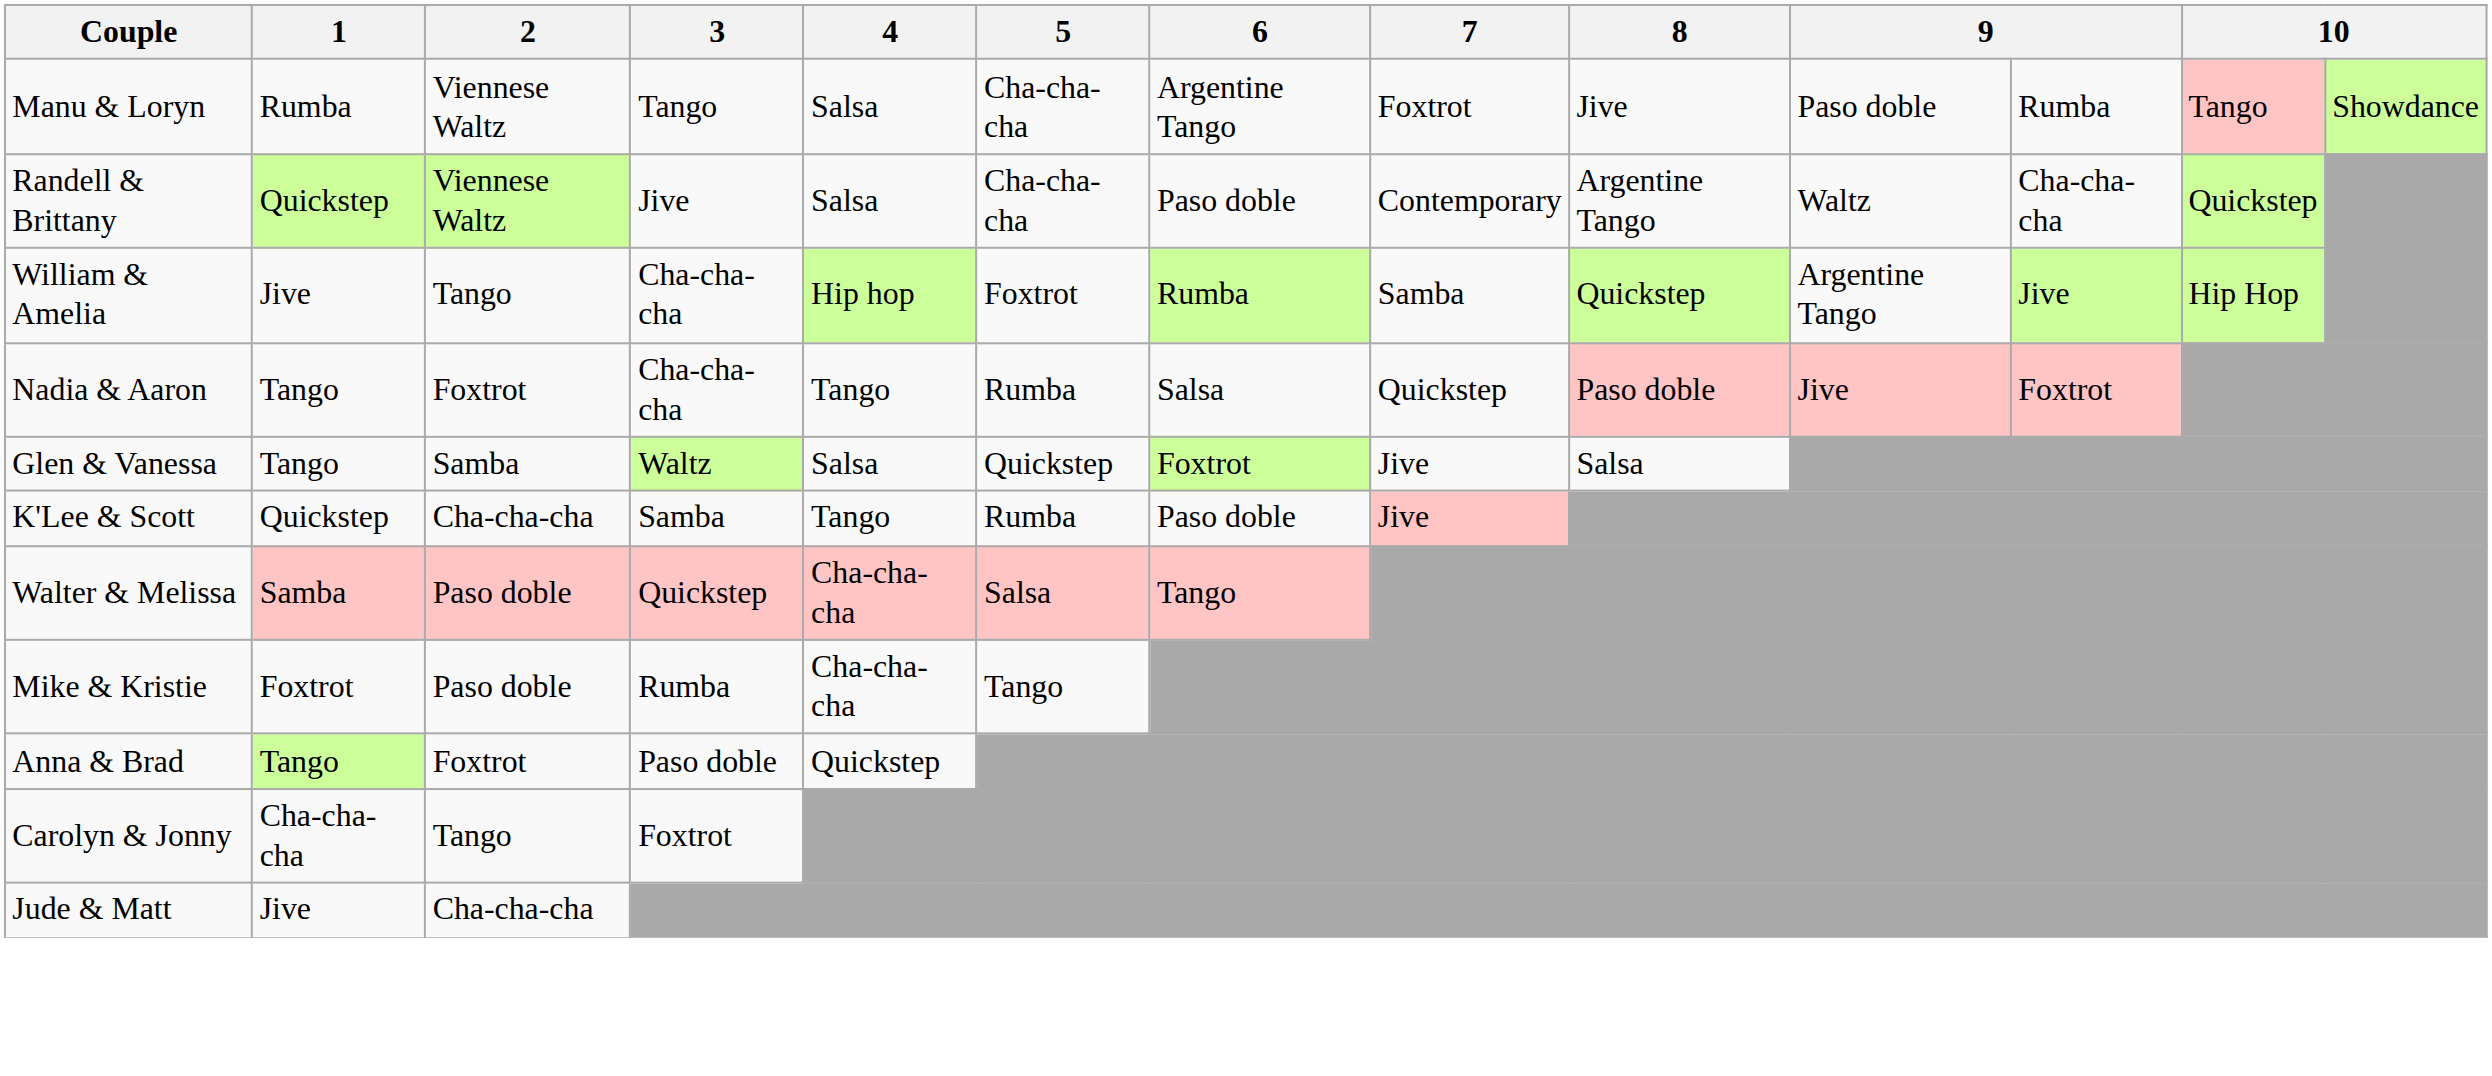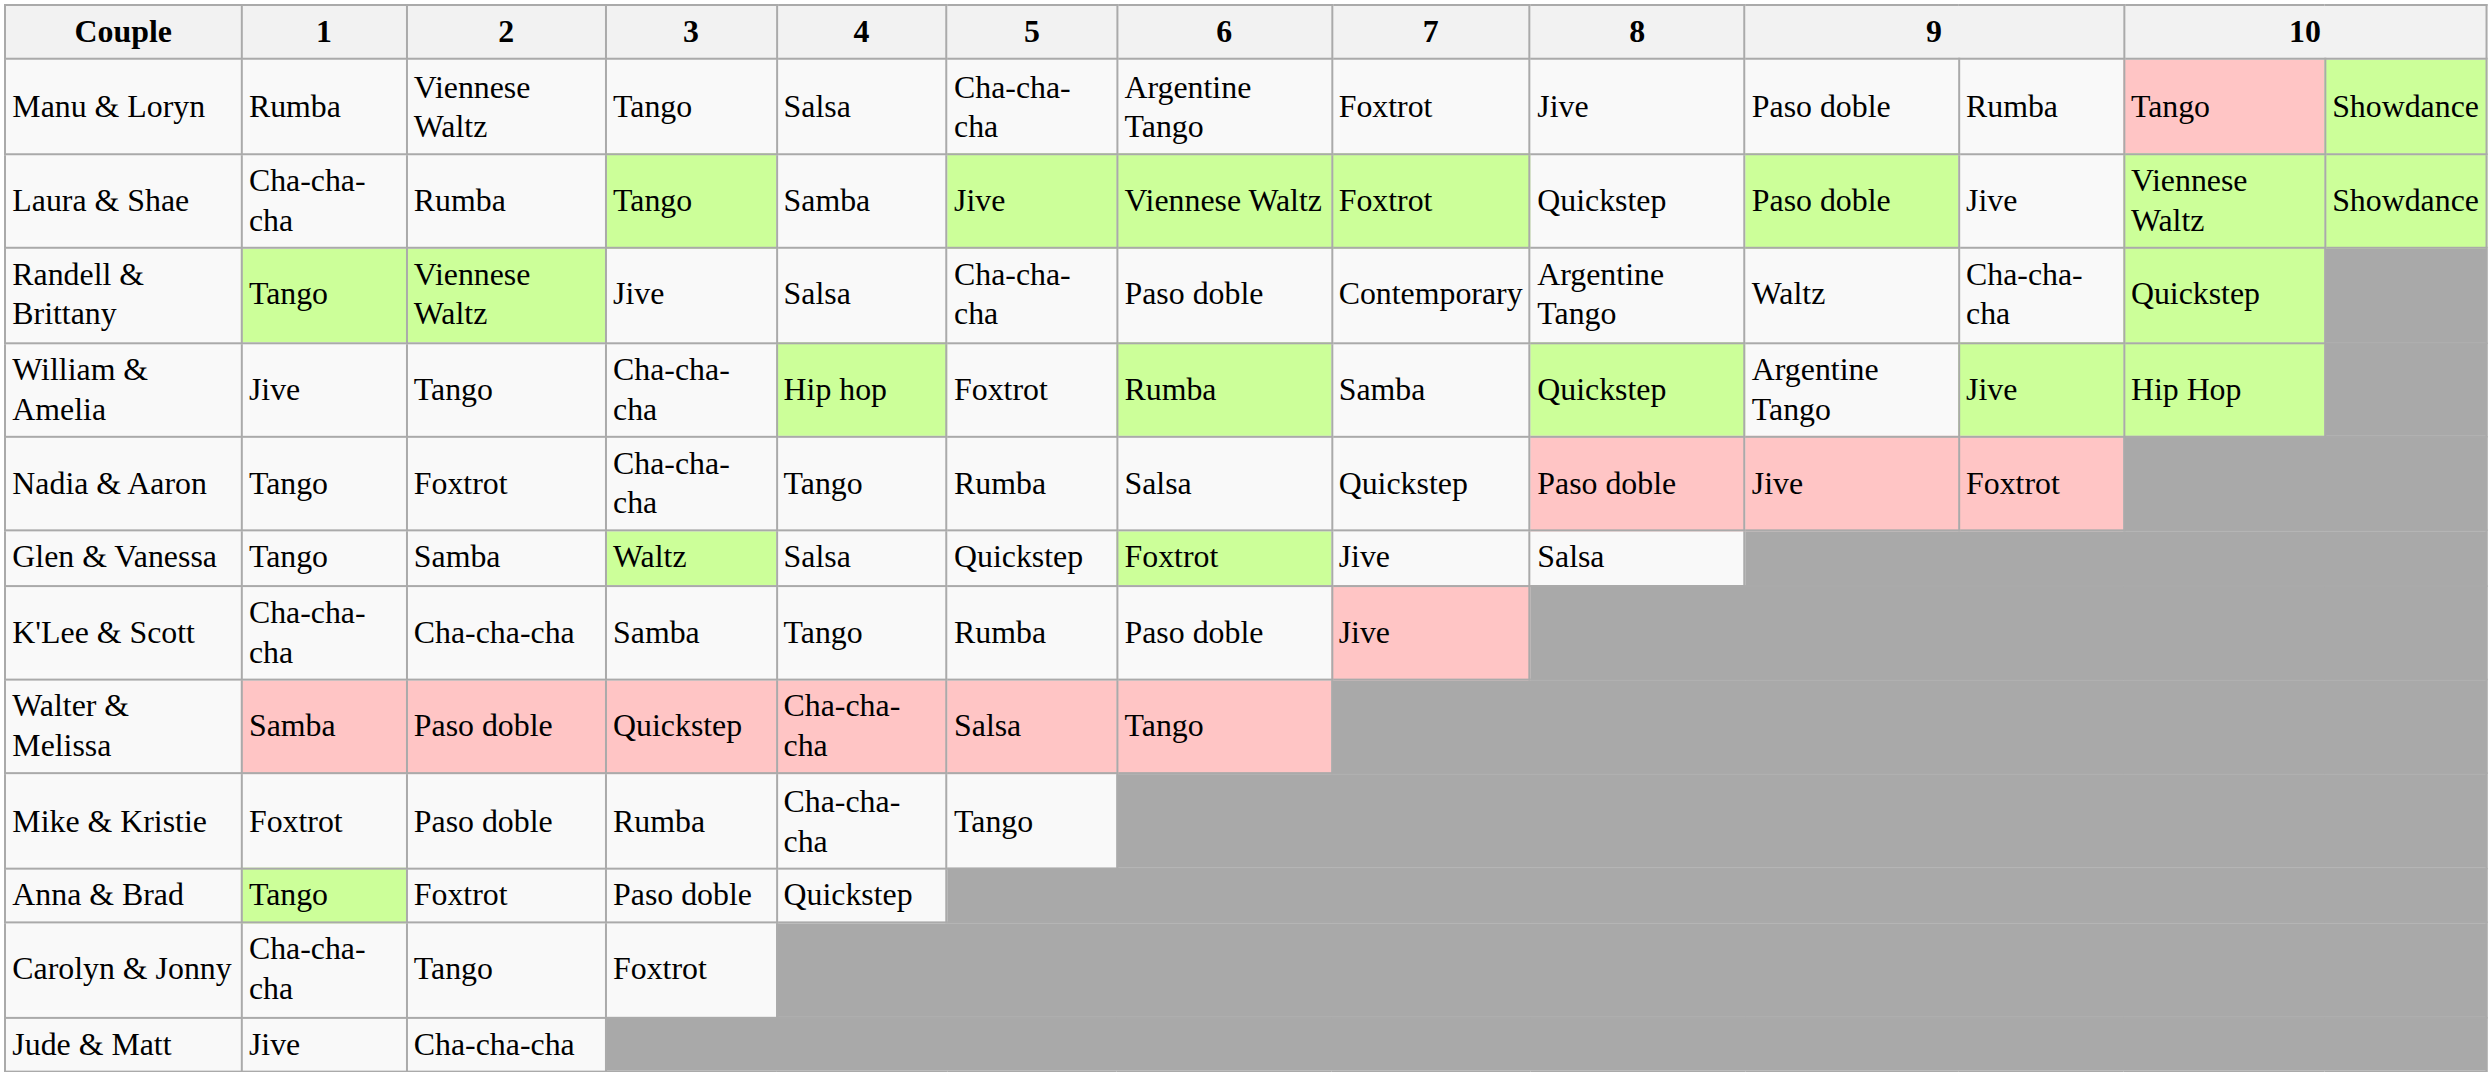+ row: Laura & Shae | Cha-cha-cha | Rumba | Tango | Samba | Jive | Viennese Waltz | Foxtrot | Quickstep | Paso doble | Jive | Viennese Waltz | Showdance
Randell & Brittany | 1: Quickstep -> Tango
K'Lee & Scott | 1: Quickstep -> Cha-cha-cha
